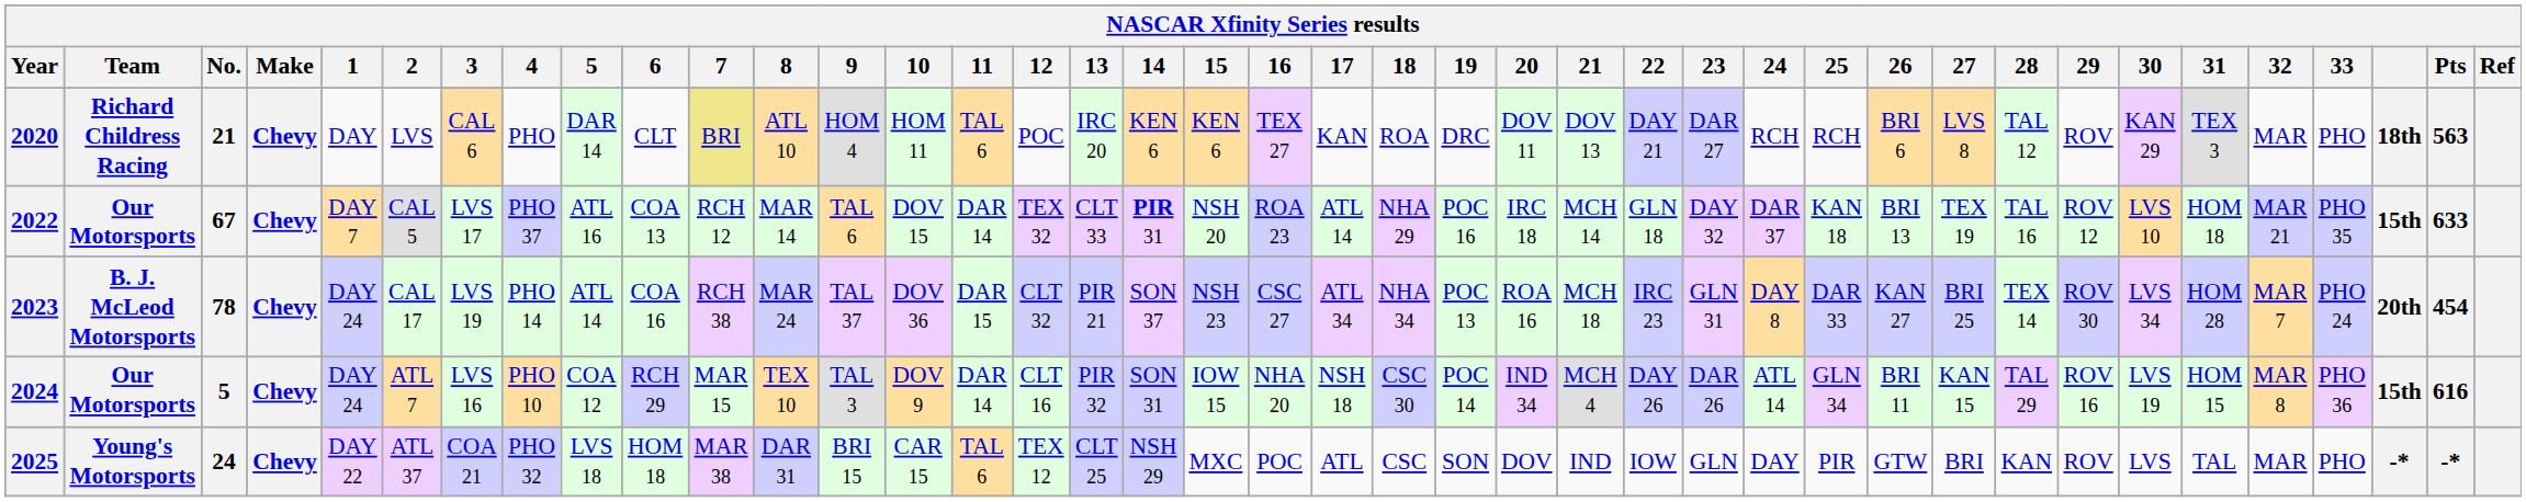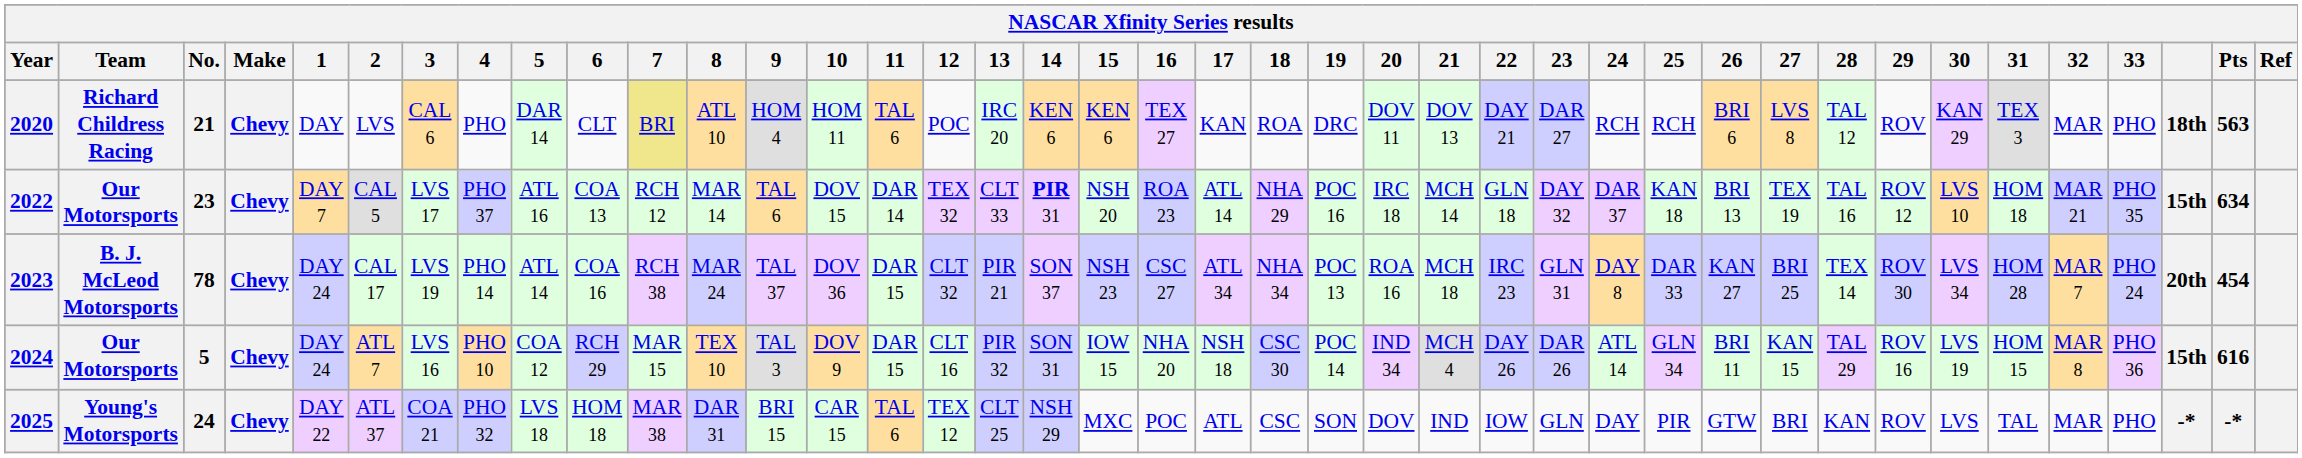2022 | No.: 67 -> 23
2022 | Pts: 633 -> 634
2024 | 11: DAR 14 -> DAR 15
